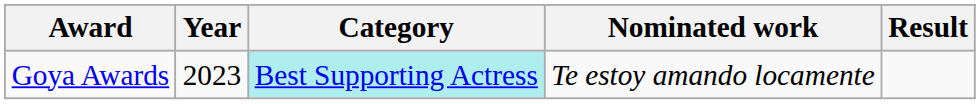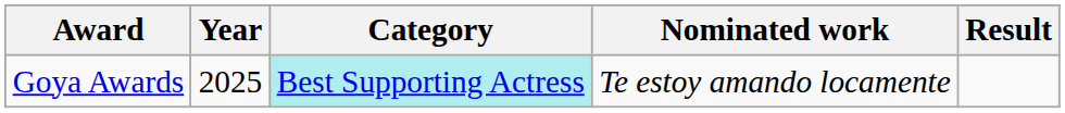Goya Awards | Year: 2023 -> 2025
